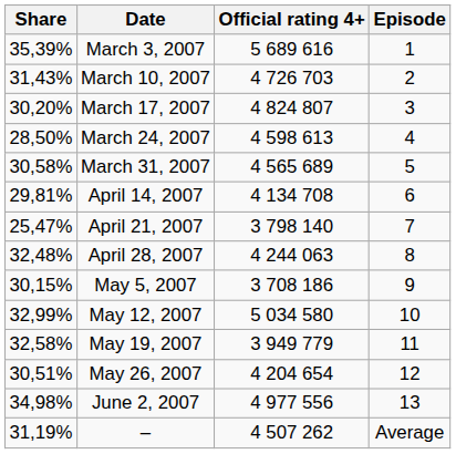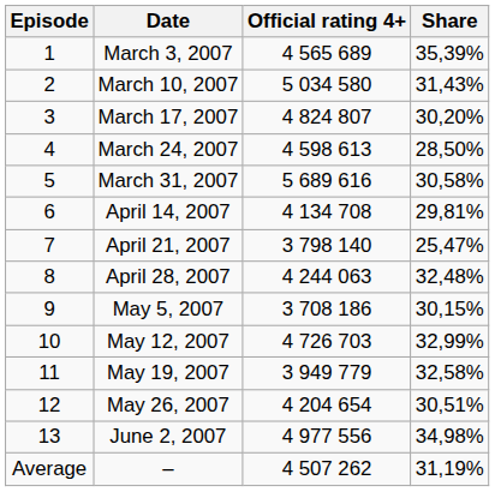columns swapped: Episode <-> Share
March 3, 2007 | Official rating 4+: 5 689 616 -> 4 565 689
March 10, 2007 | Official rating 4+: 4 726 703 -> 5 034 580
March 31, 2007 | Official rating 4+: 4 565 689 -> 5 689 616
May 12, 2007 | Official rating 4+: 5 034 580 -> 4 726 703
